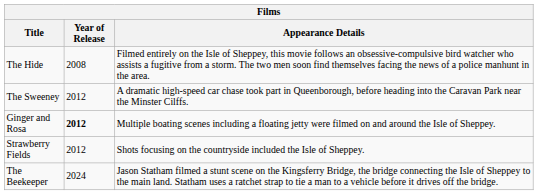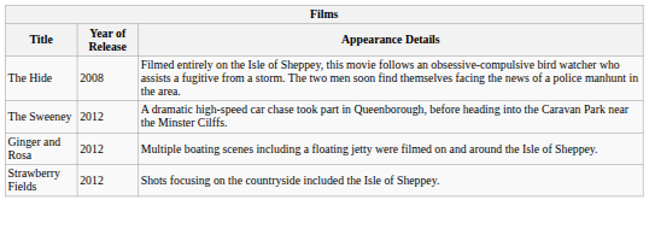Ginger and Rosa | Year of Release: bold -> normal
- row: The Beekeeper | 2024 | Jason Statham filmed a stunt scene on the Kingsferry Bridge, the bridge connecting the Isle of Sheppey to the main land. Statham uses a ratchet strap to tie a man to a vehicle before it drives off the bridge.
